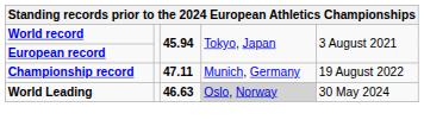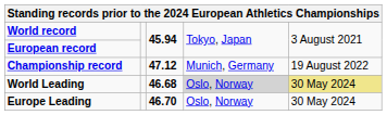Championship record | column 3: 47.11 -> 47.12
World Leading | column 3: 46.63 -> 46.68
World Leading | column 5: no background -> khaki background
+ row: Europe Leading | 46.70 | Oslo, Norway | 30 May 2024
